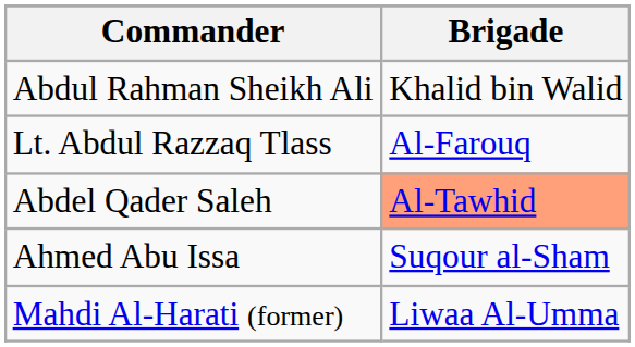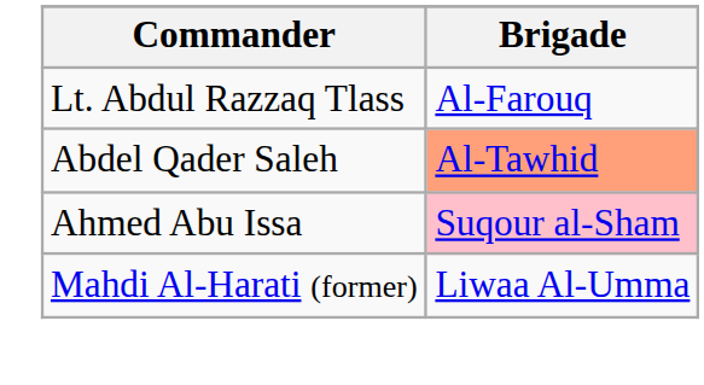- row: Abdul Rahman Sheikh Ali | Khalid bin Walid
Ahmed Abu Issa | Brigade: no background -> pink background
